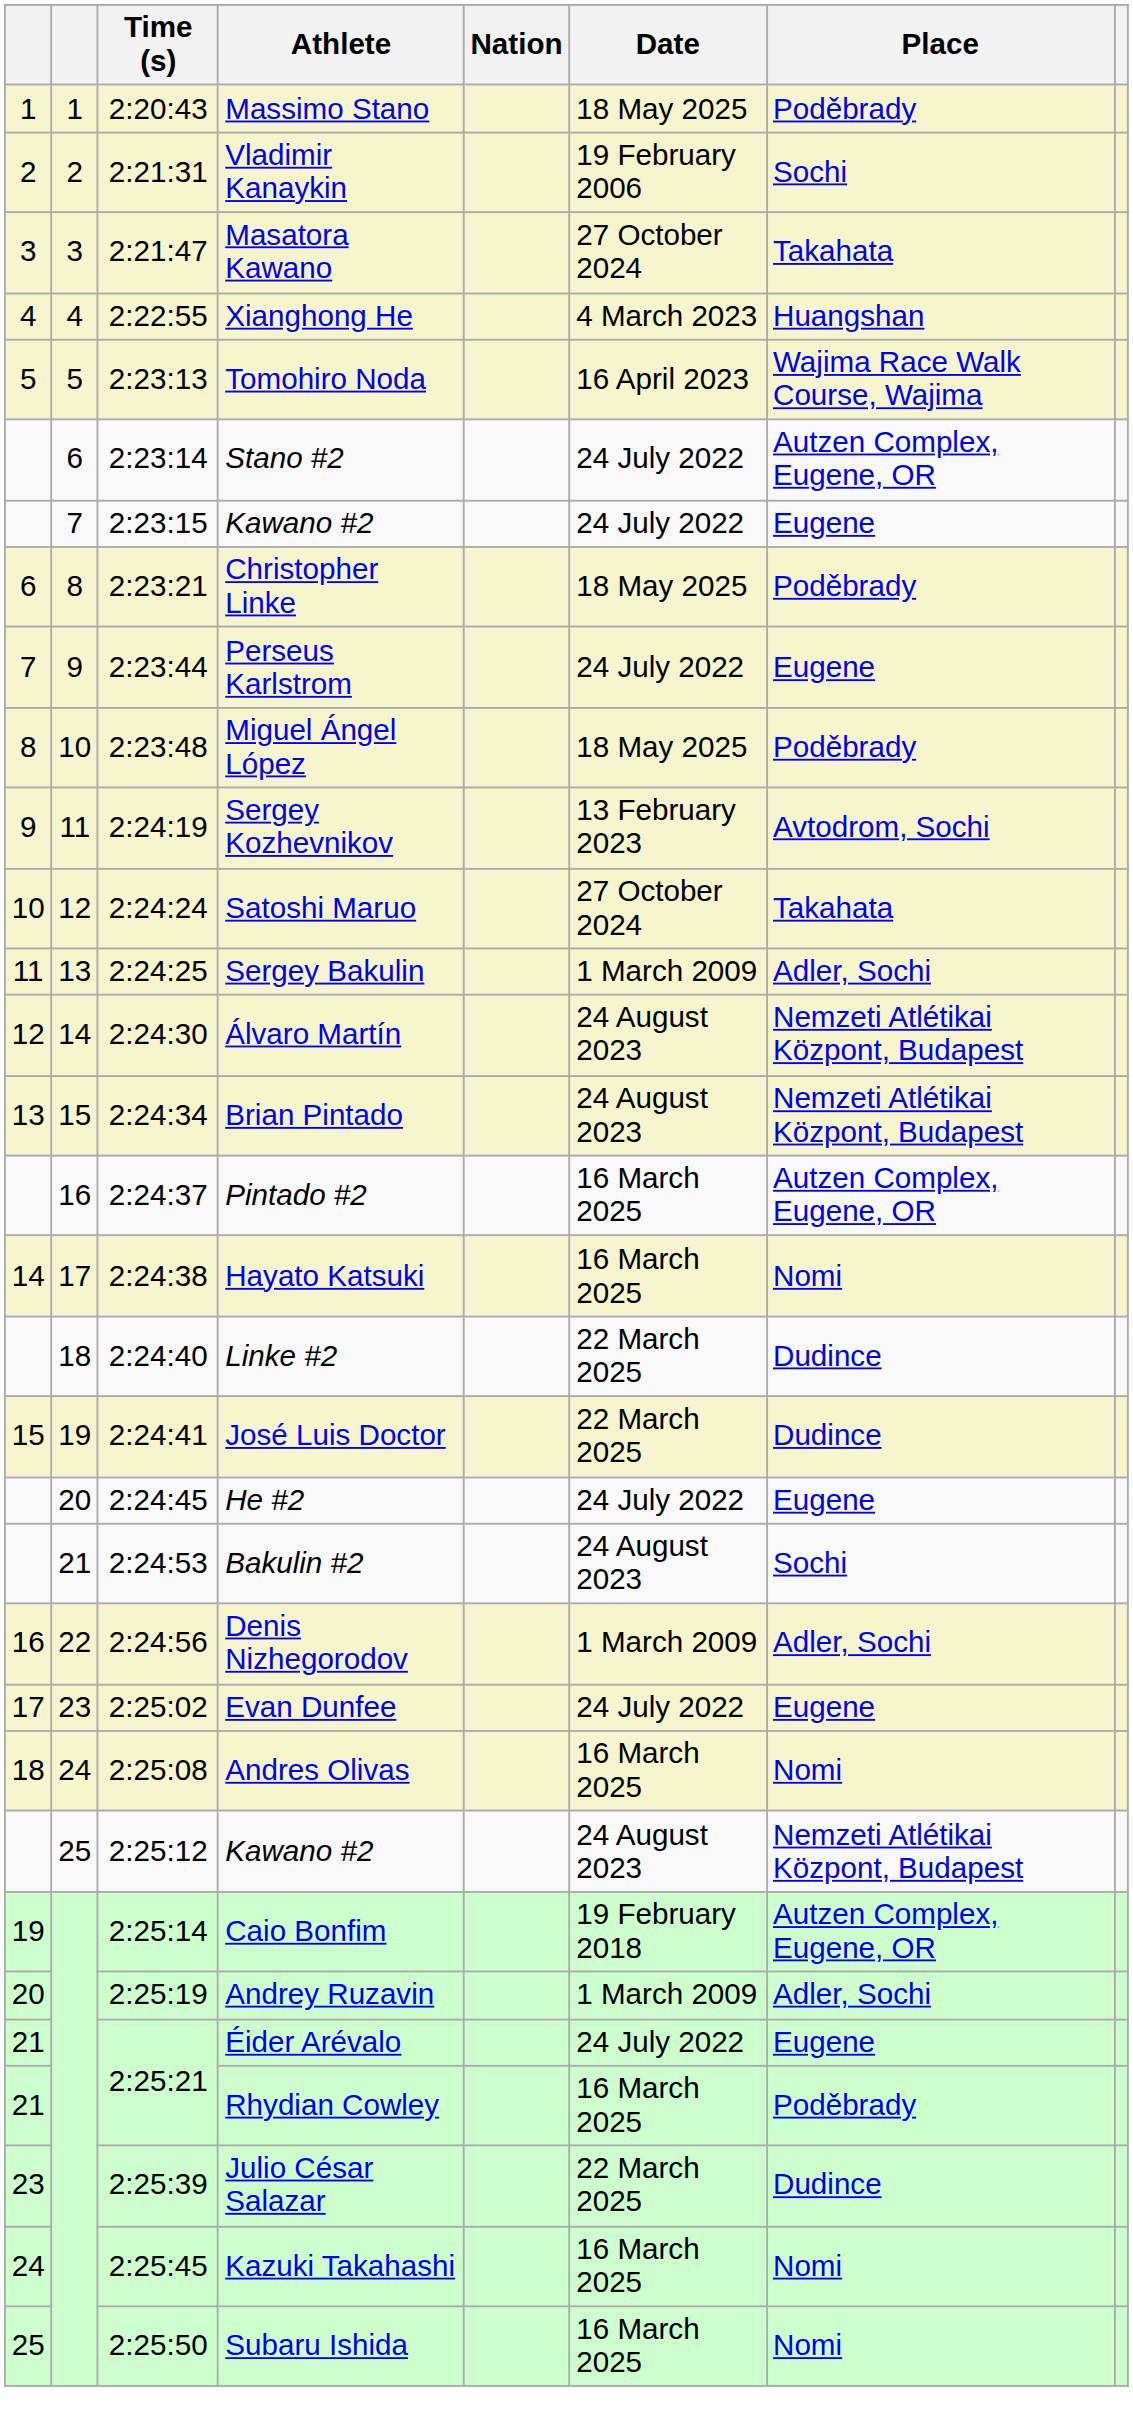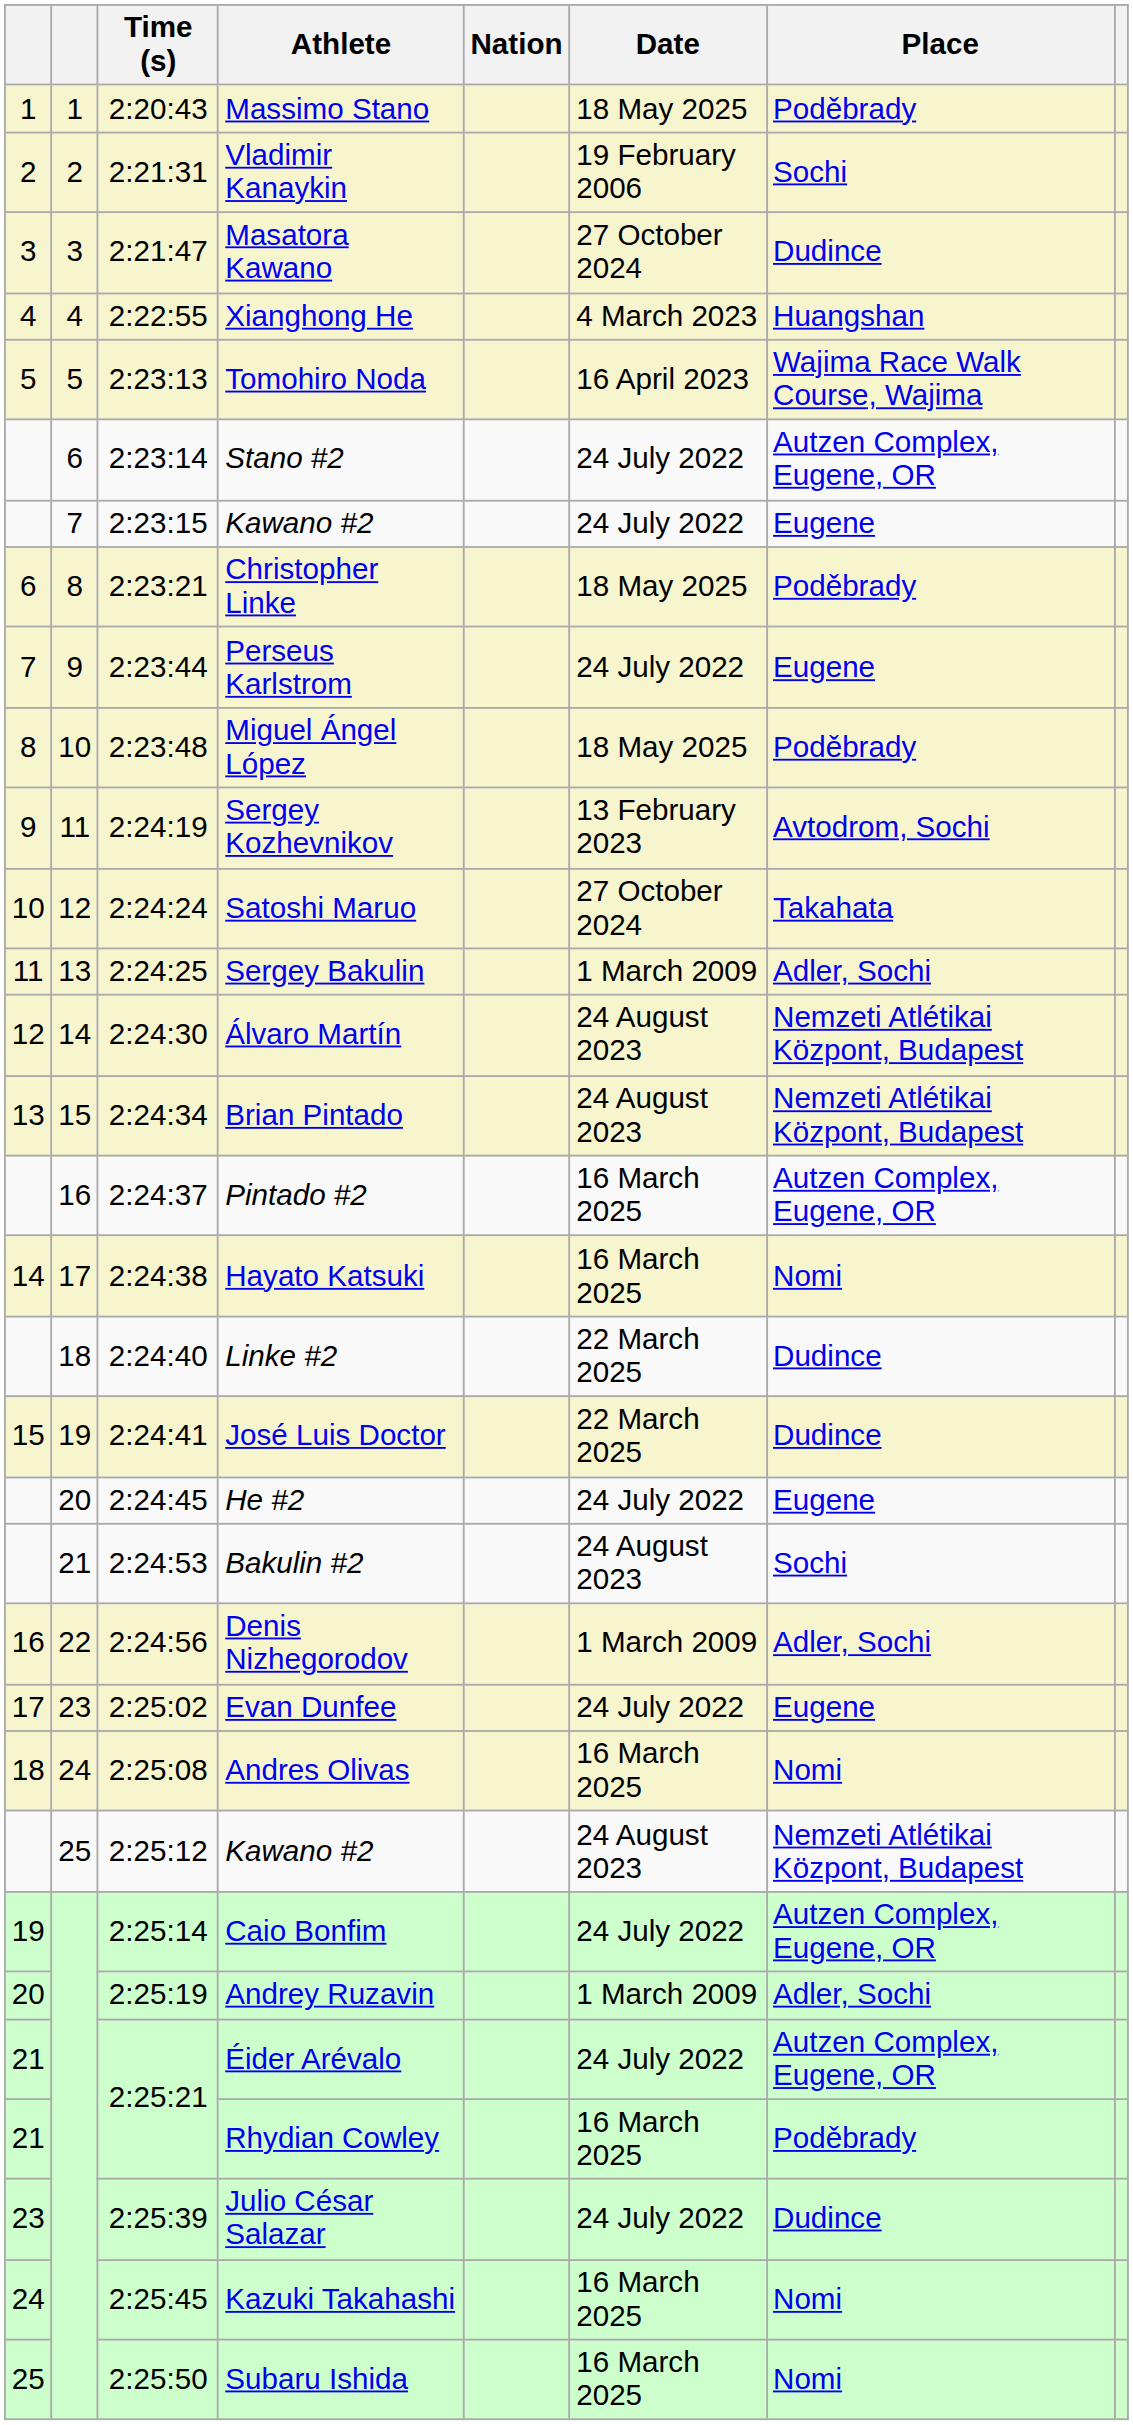Masatora Kawano | Place: Takahata -> Dudince
Caio Bonfim | Date: 19 February 2018 -> 24 July 2022
Éider Arévalo | Place: Eugene -> Autzen Complex, Eugene, OR
Julio César Salazar | Date: 22 March 2025 -> 24 July 2022
